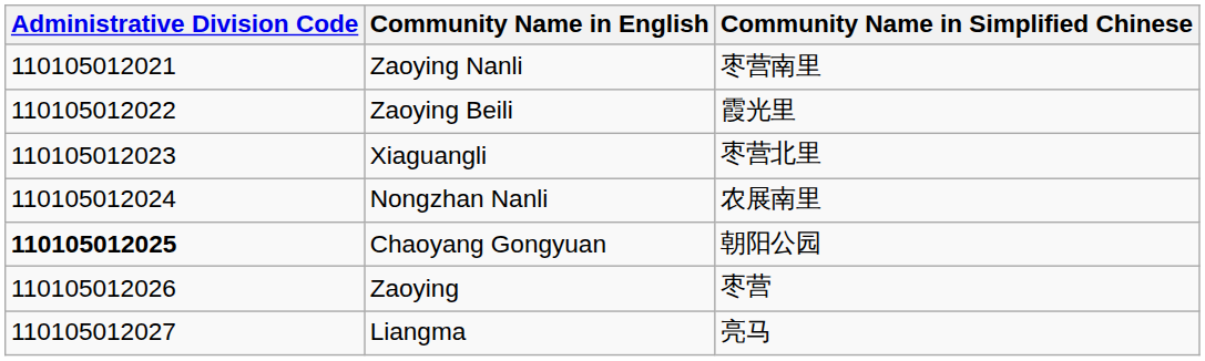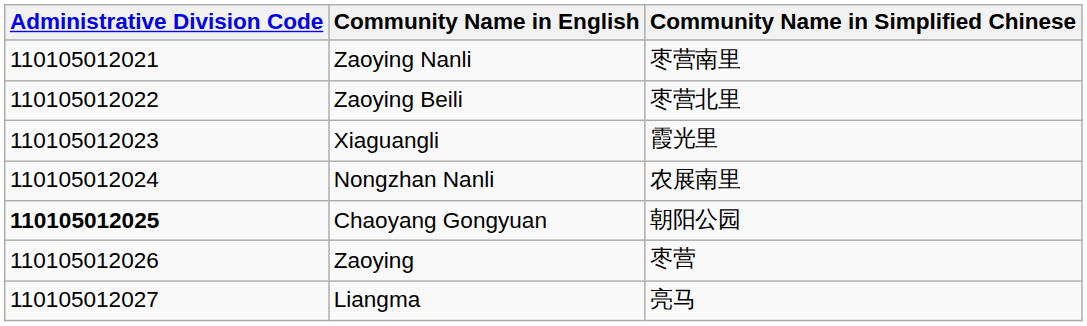Zaoying Beili | Community Name in Simplified Chinese: 霞光里 -> 枣营北里
Xiaguangli | Community Name in Simplified Chinese: 枣营北里 -> 霞光里
